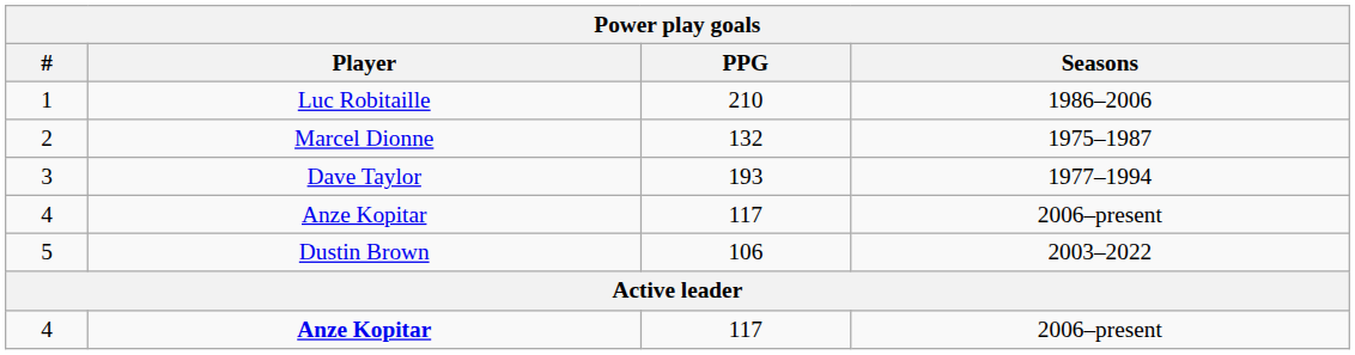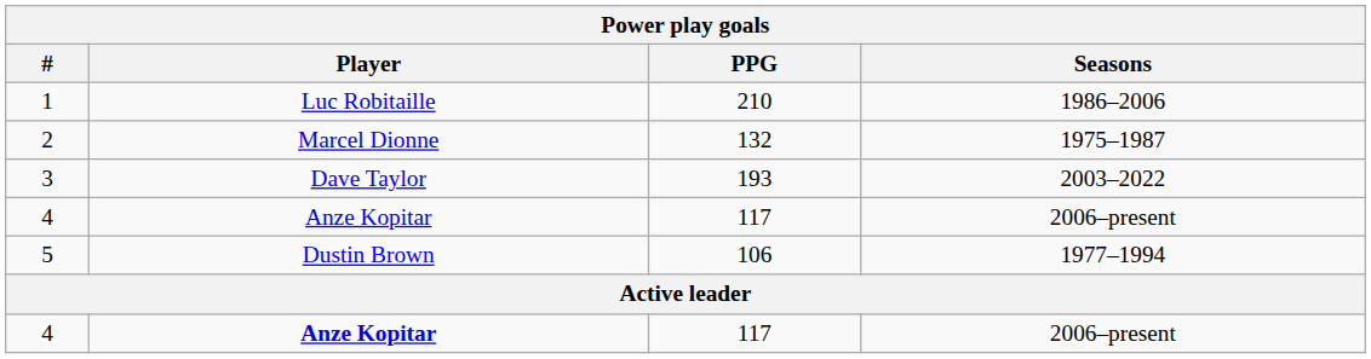3 | Seasons: 1977–1994 -> 2003–2022
5 | Seasons: 2003–2022 -> 1977–1994
